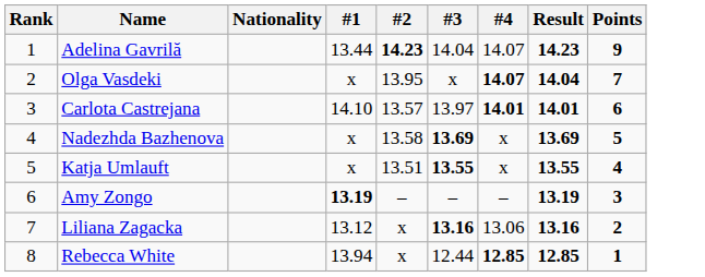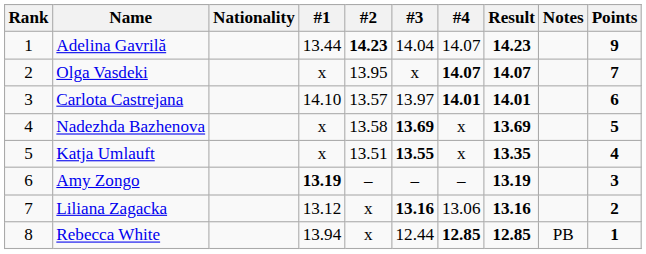+ column: Notes | PB
Olga Vasdeki | Result: 14.04 -> 14.07
Katja Umlauft | Result: 13.55 -> 13.35
